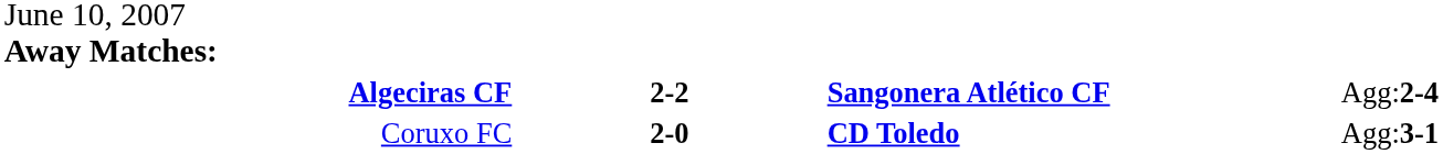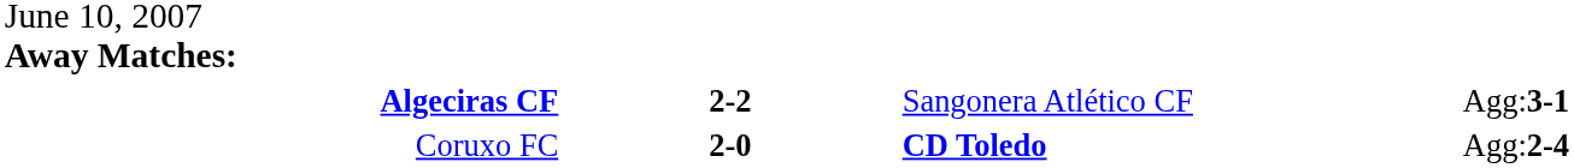Algeciras CF | column 3: bold -> normal
Algeciras CF | column 4: Agg:2-4 -> Agg:3-1
Coruxo FC | column 4: Agg:3-1 -> Agg:2-4
